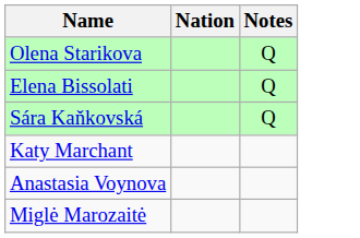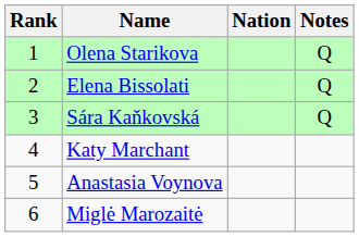+ column: Rank | 1 | 2 | 3 | 4 | 5 | 6
